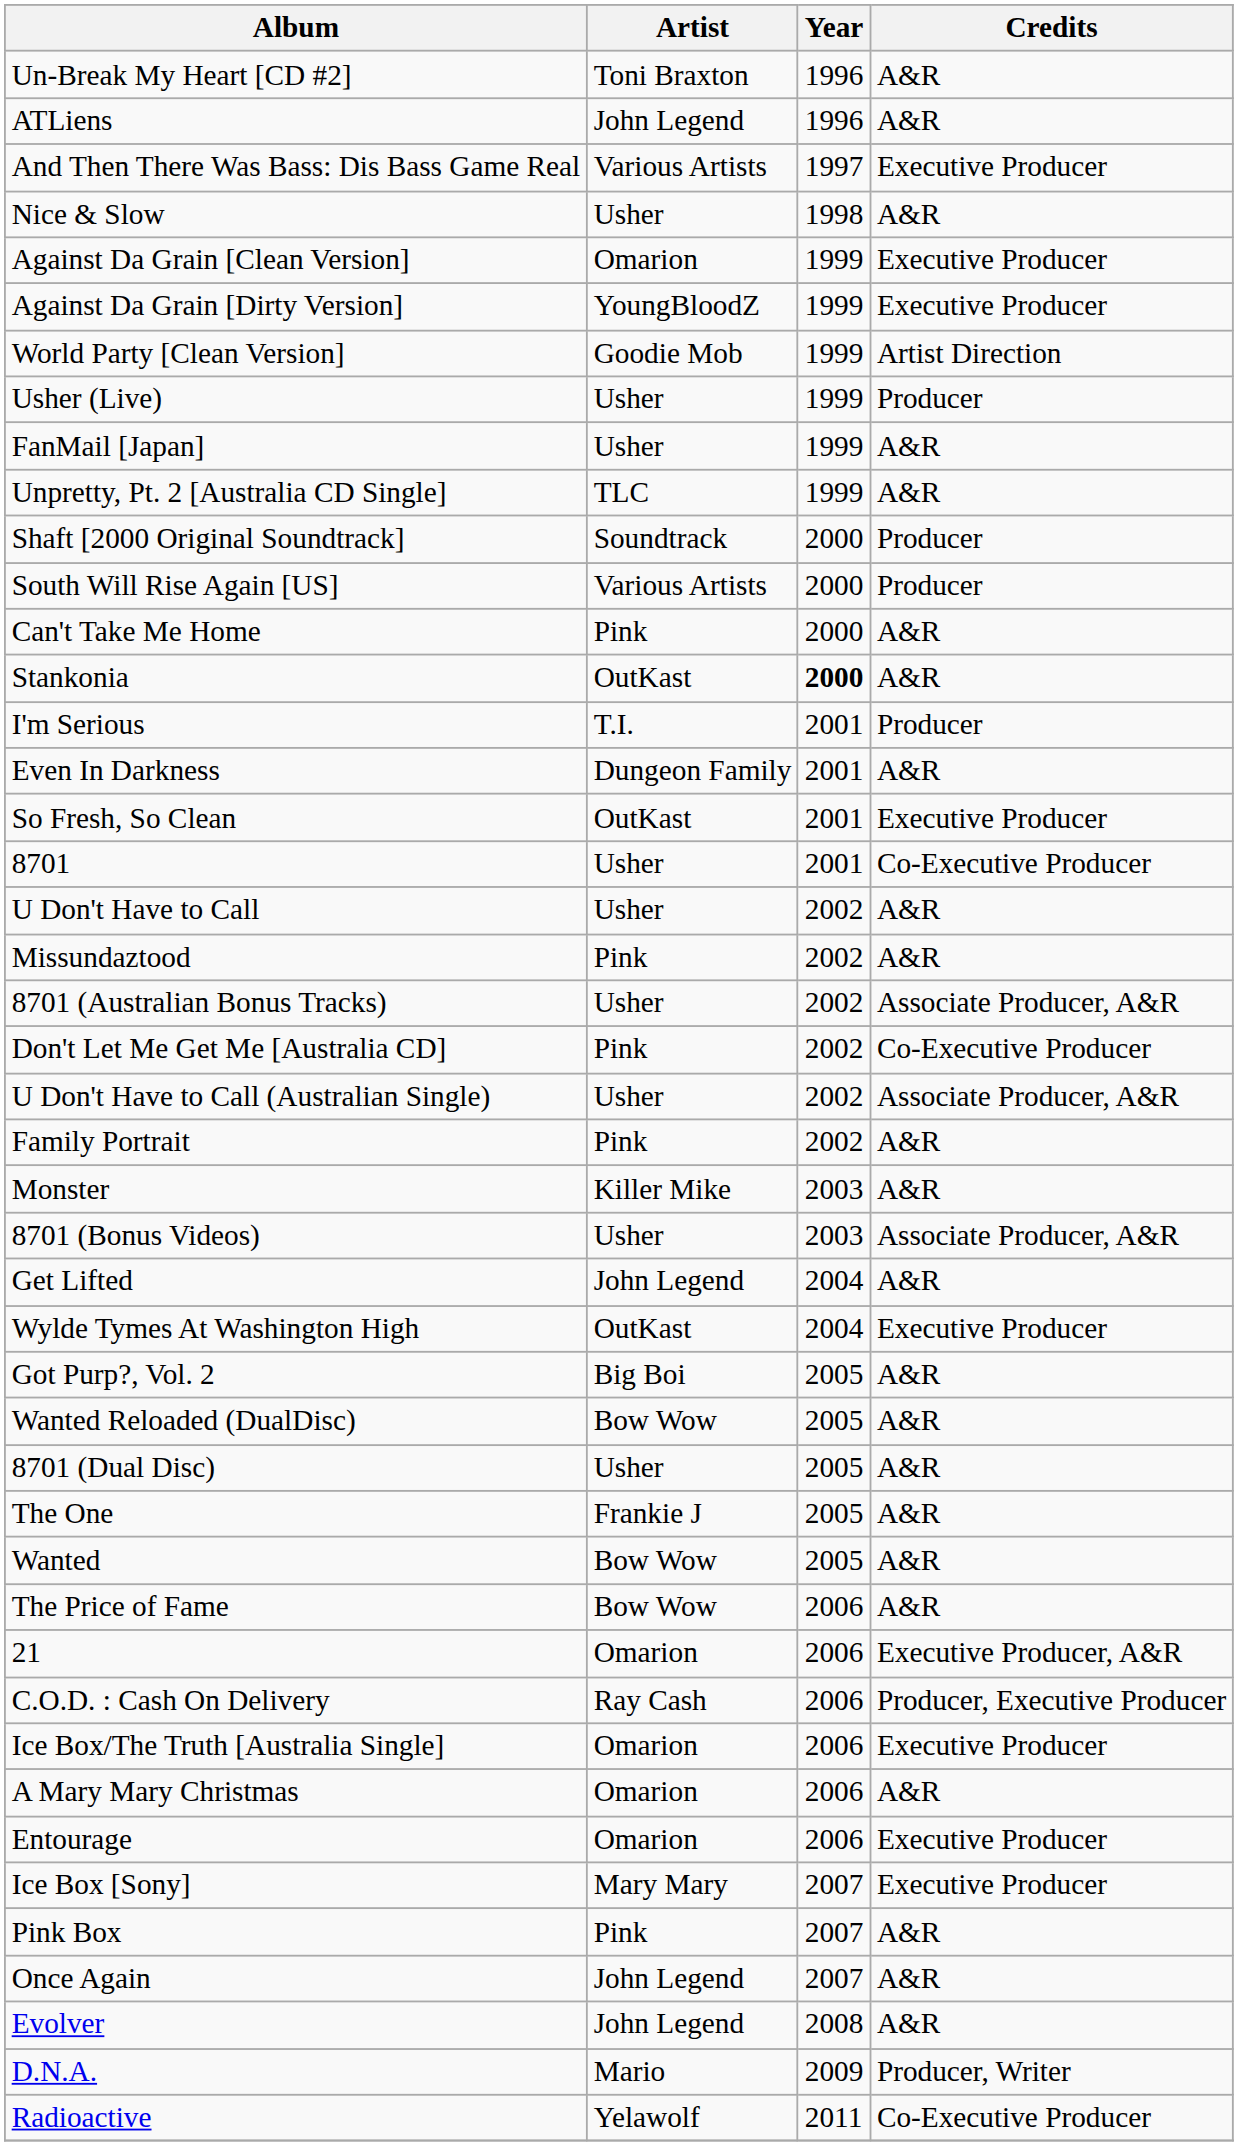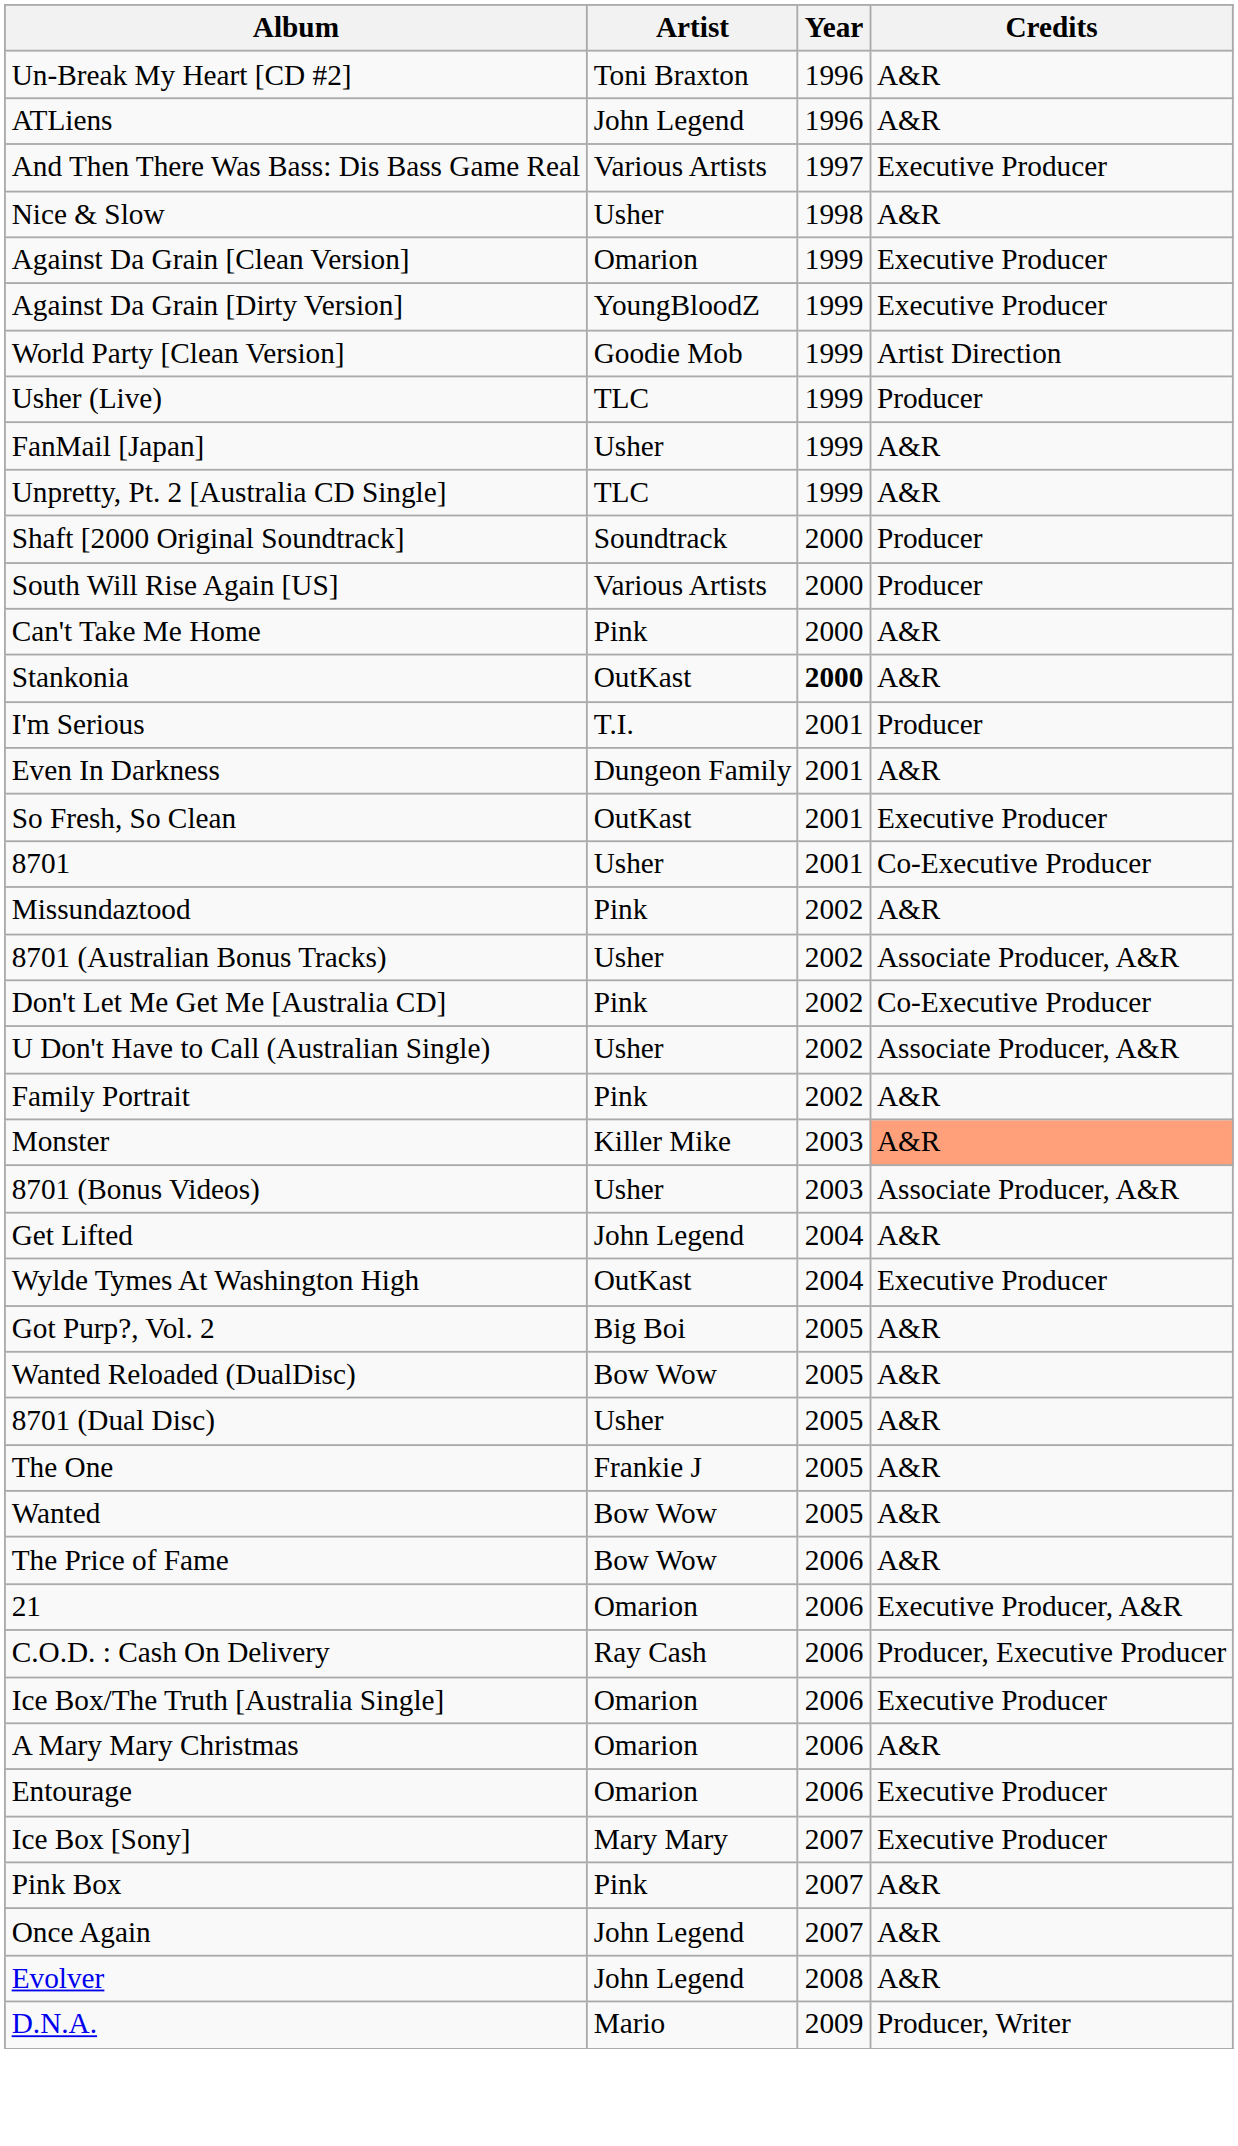Usher (Live) | Artist: Usher -> TLC
- row: U Don't Have to Call | Usher | 2002 | A&R
Monster | Credits: no background -> lightsalmon background
- row: Radioactive | Yelawolf | 2011 | Co-Executive Producer
